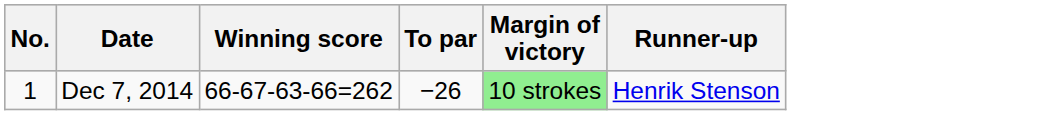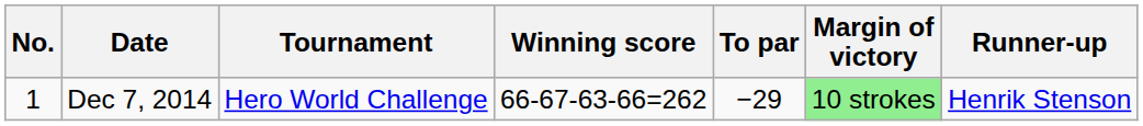+ column: Tournament | Hero World Challenge
Dec 7, 2014 | To par: −26 -> −29
